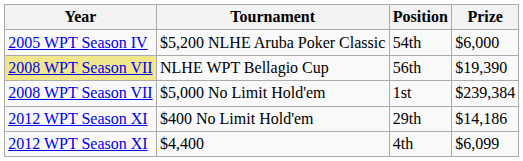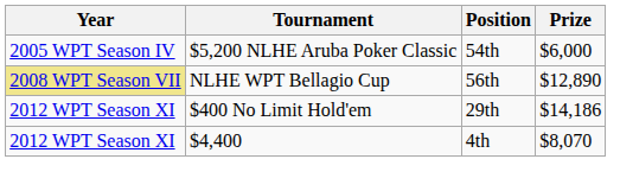NLHE WPT Bellagio Cup | Prize: $19,390 -> $12,890
- row: 2008 WPT Season VII | $5,000 No Limit Hold'em | 1st | $239,384
$4,400 | Prize: $6,099 -> $8,070
